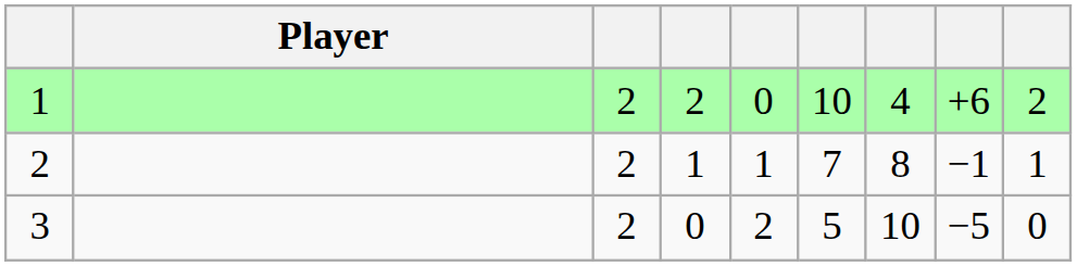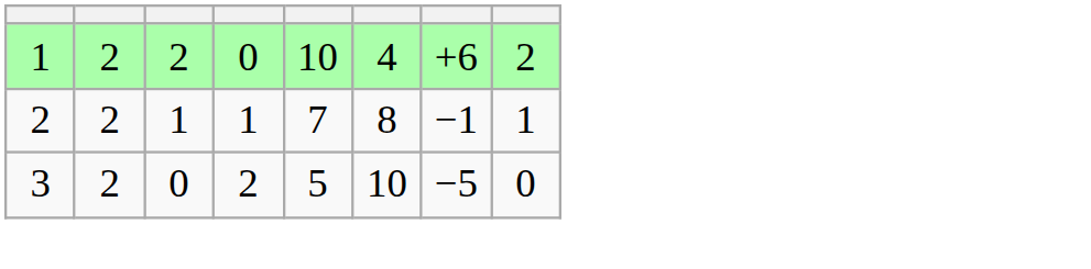- column: Player
